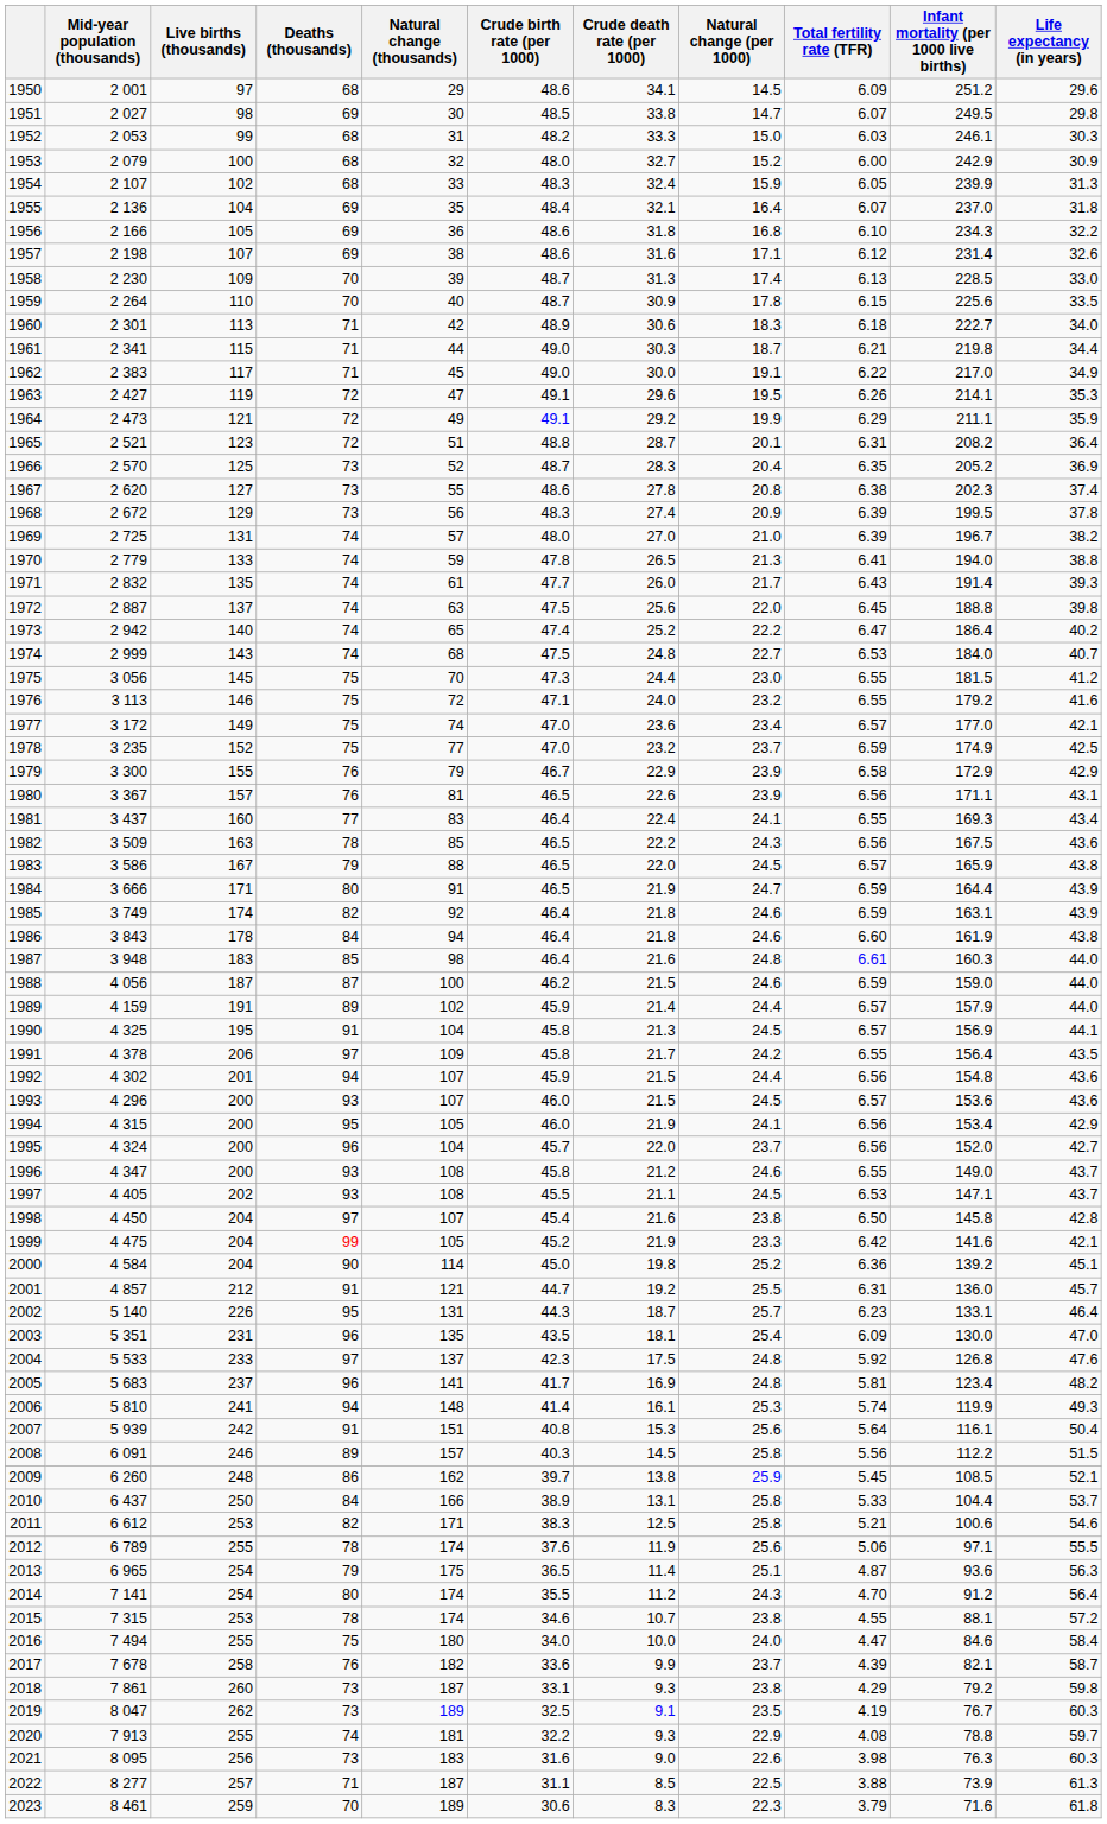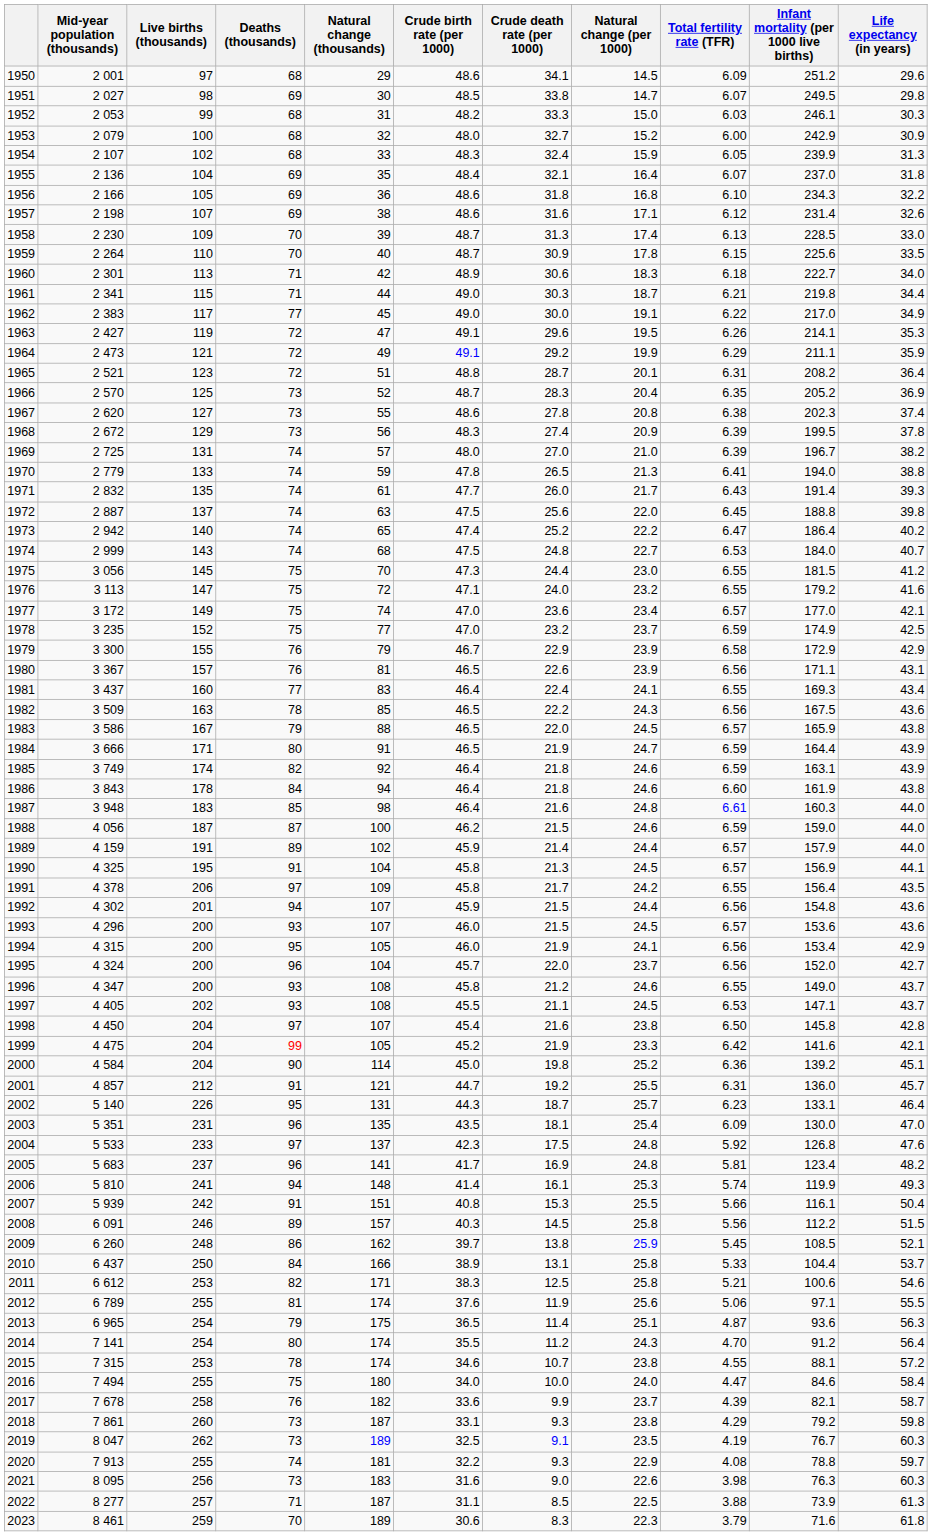1962 | Deaths (thousands): 71 -> 77
1976 | Live births (thousands): 146 -> 147
2007 | Natural change (per 1000): 25.6 -> 25.5
2007 | Total fertility rate (TFR): 5.64 -> 5.66
2012 | Deaths (thousands): 78 -> 81
